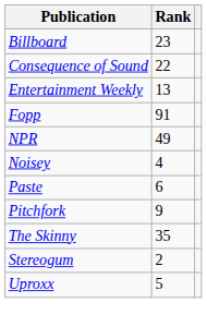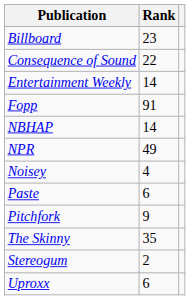Entertainment Weekly | Rank: 13 -> 14
+ row: NBHAP | 14
Uproxx | Rank: 5 -> 6
